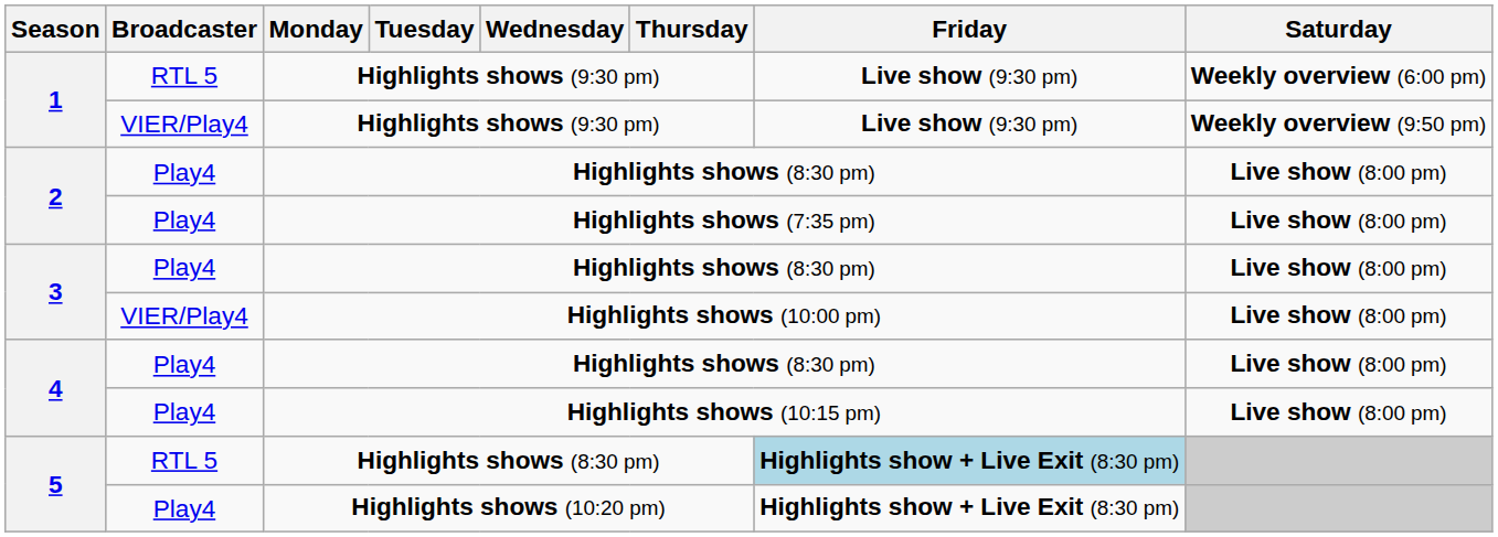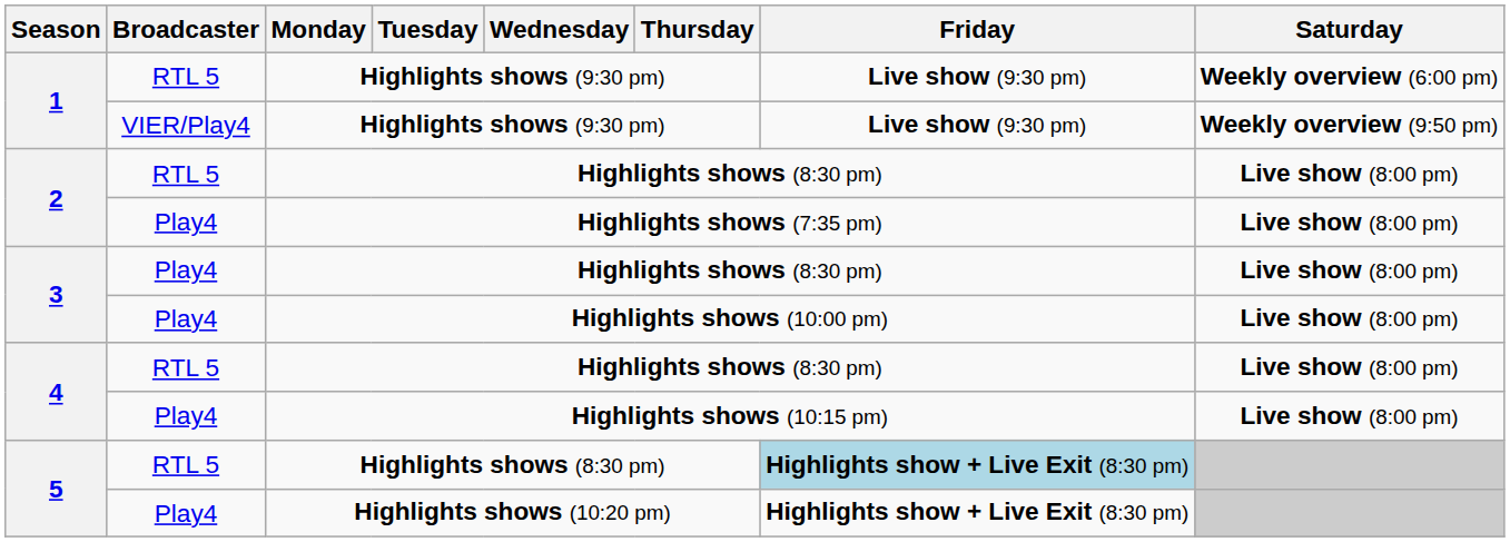2 / Highlights shows (8:30 pm) | Broadcaster: Play4 -> RTL 5
Highlights shows (10:00 pm) | Broadcaster: VIER/Play4 -> Play4
4 / Highlights shows (8:30 pm) | Broadcaster: Play4 -> RTL 5
